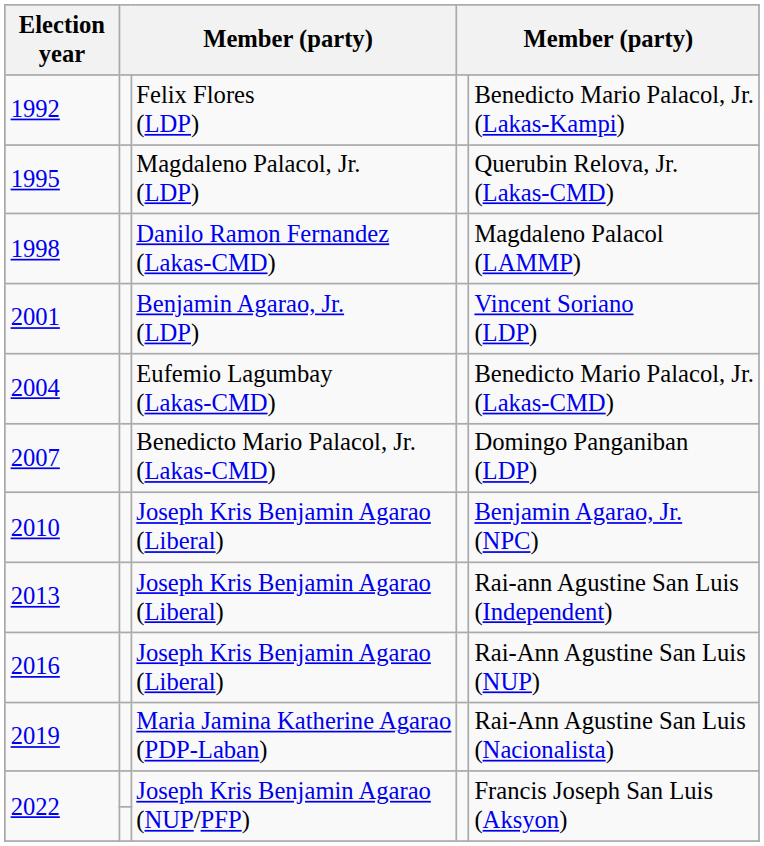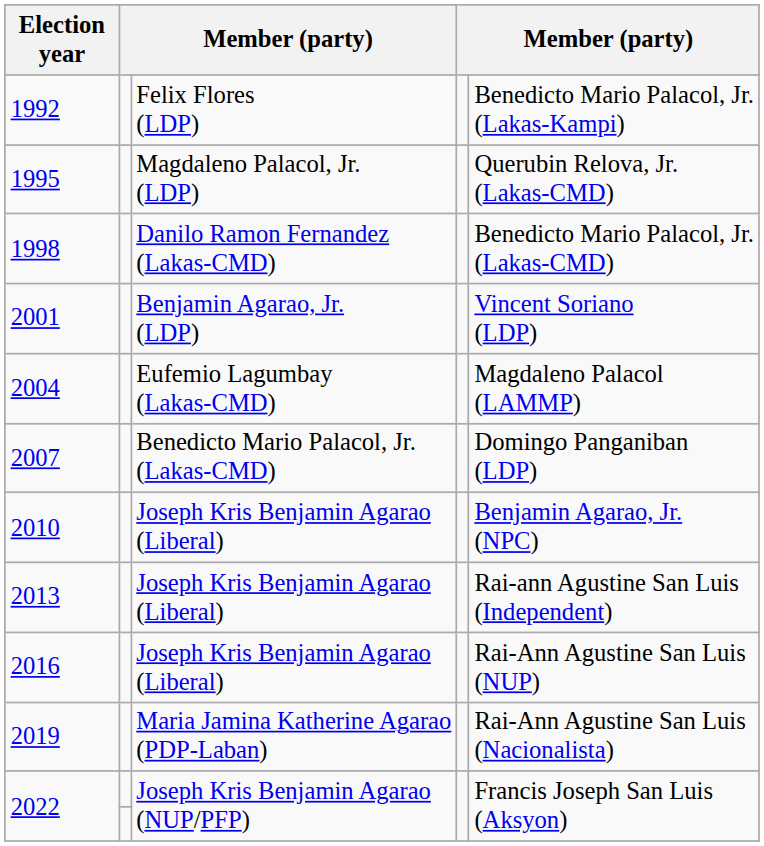1998 | column 5: Magdaleno Palacol (LAMMP) -> Benedicto Mario Palacol, Jr. (Lakas-CMD)
2004 | column 5: Benedicto Mario Palacol, Jr. (Lakas-CMD) -> Magdaleno Palacol (LAMMP)
